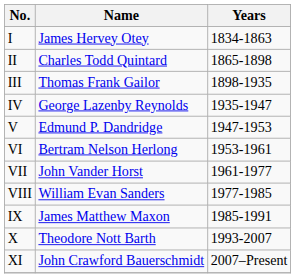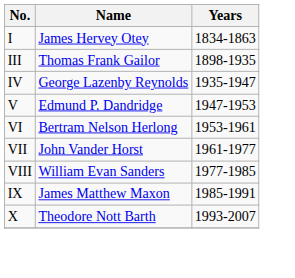- row: II | Charles Todd Quintard | 1865-1898
- row: XI | John Crawford Bauerschmidt | 2007–Present
